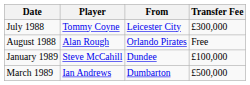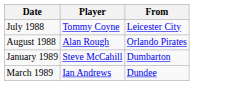- column: Transfer Fee | £300,000 | Free | £100,000 | £500,000
January 1989 | From: Dundee -> Dumbarton
March 1989 | From: Dumbarton -> Dundee
